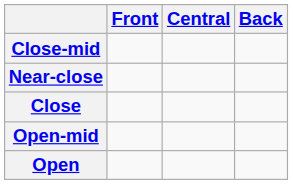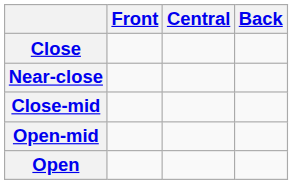rows swapped: Close <-> Close-mid
